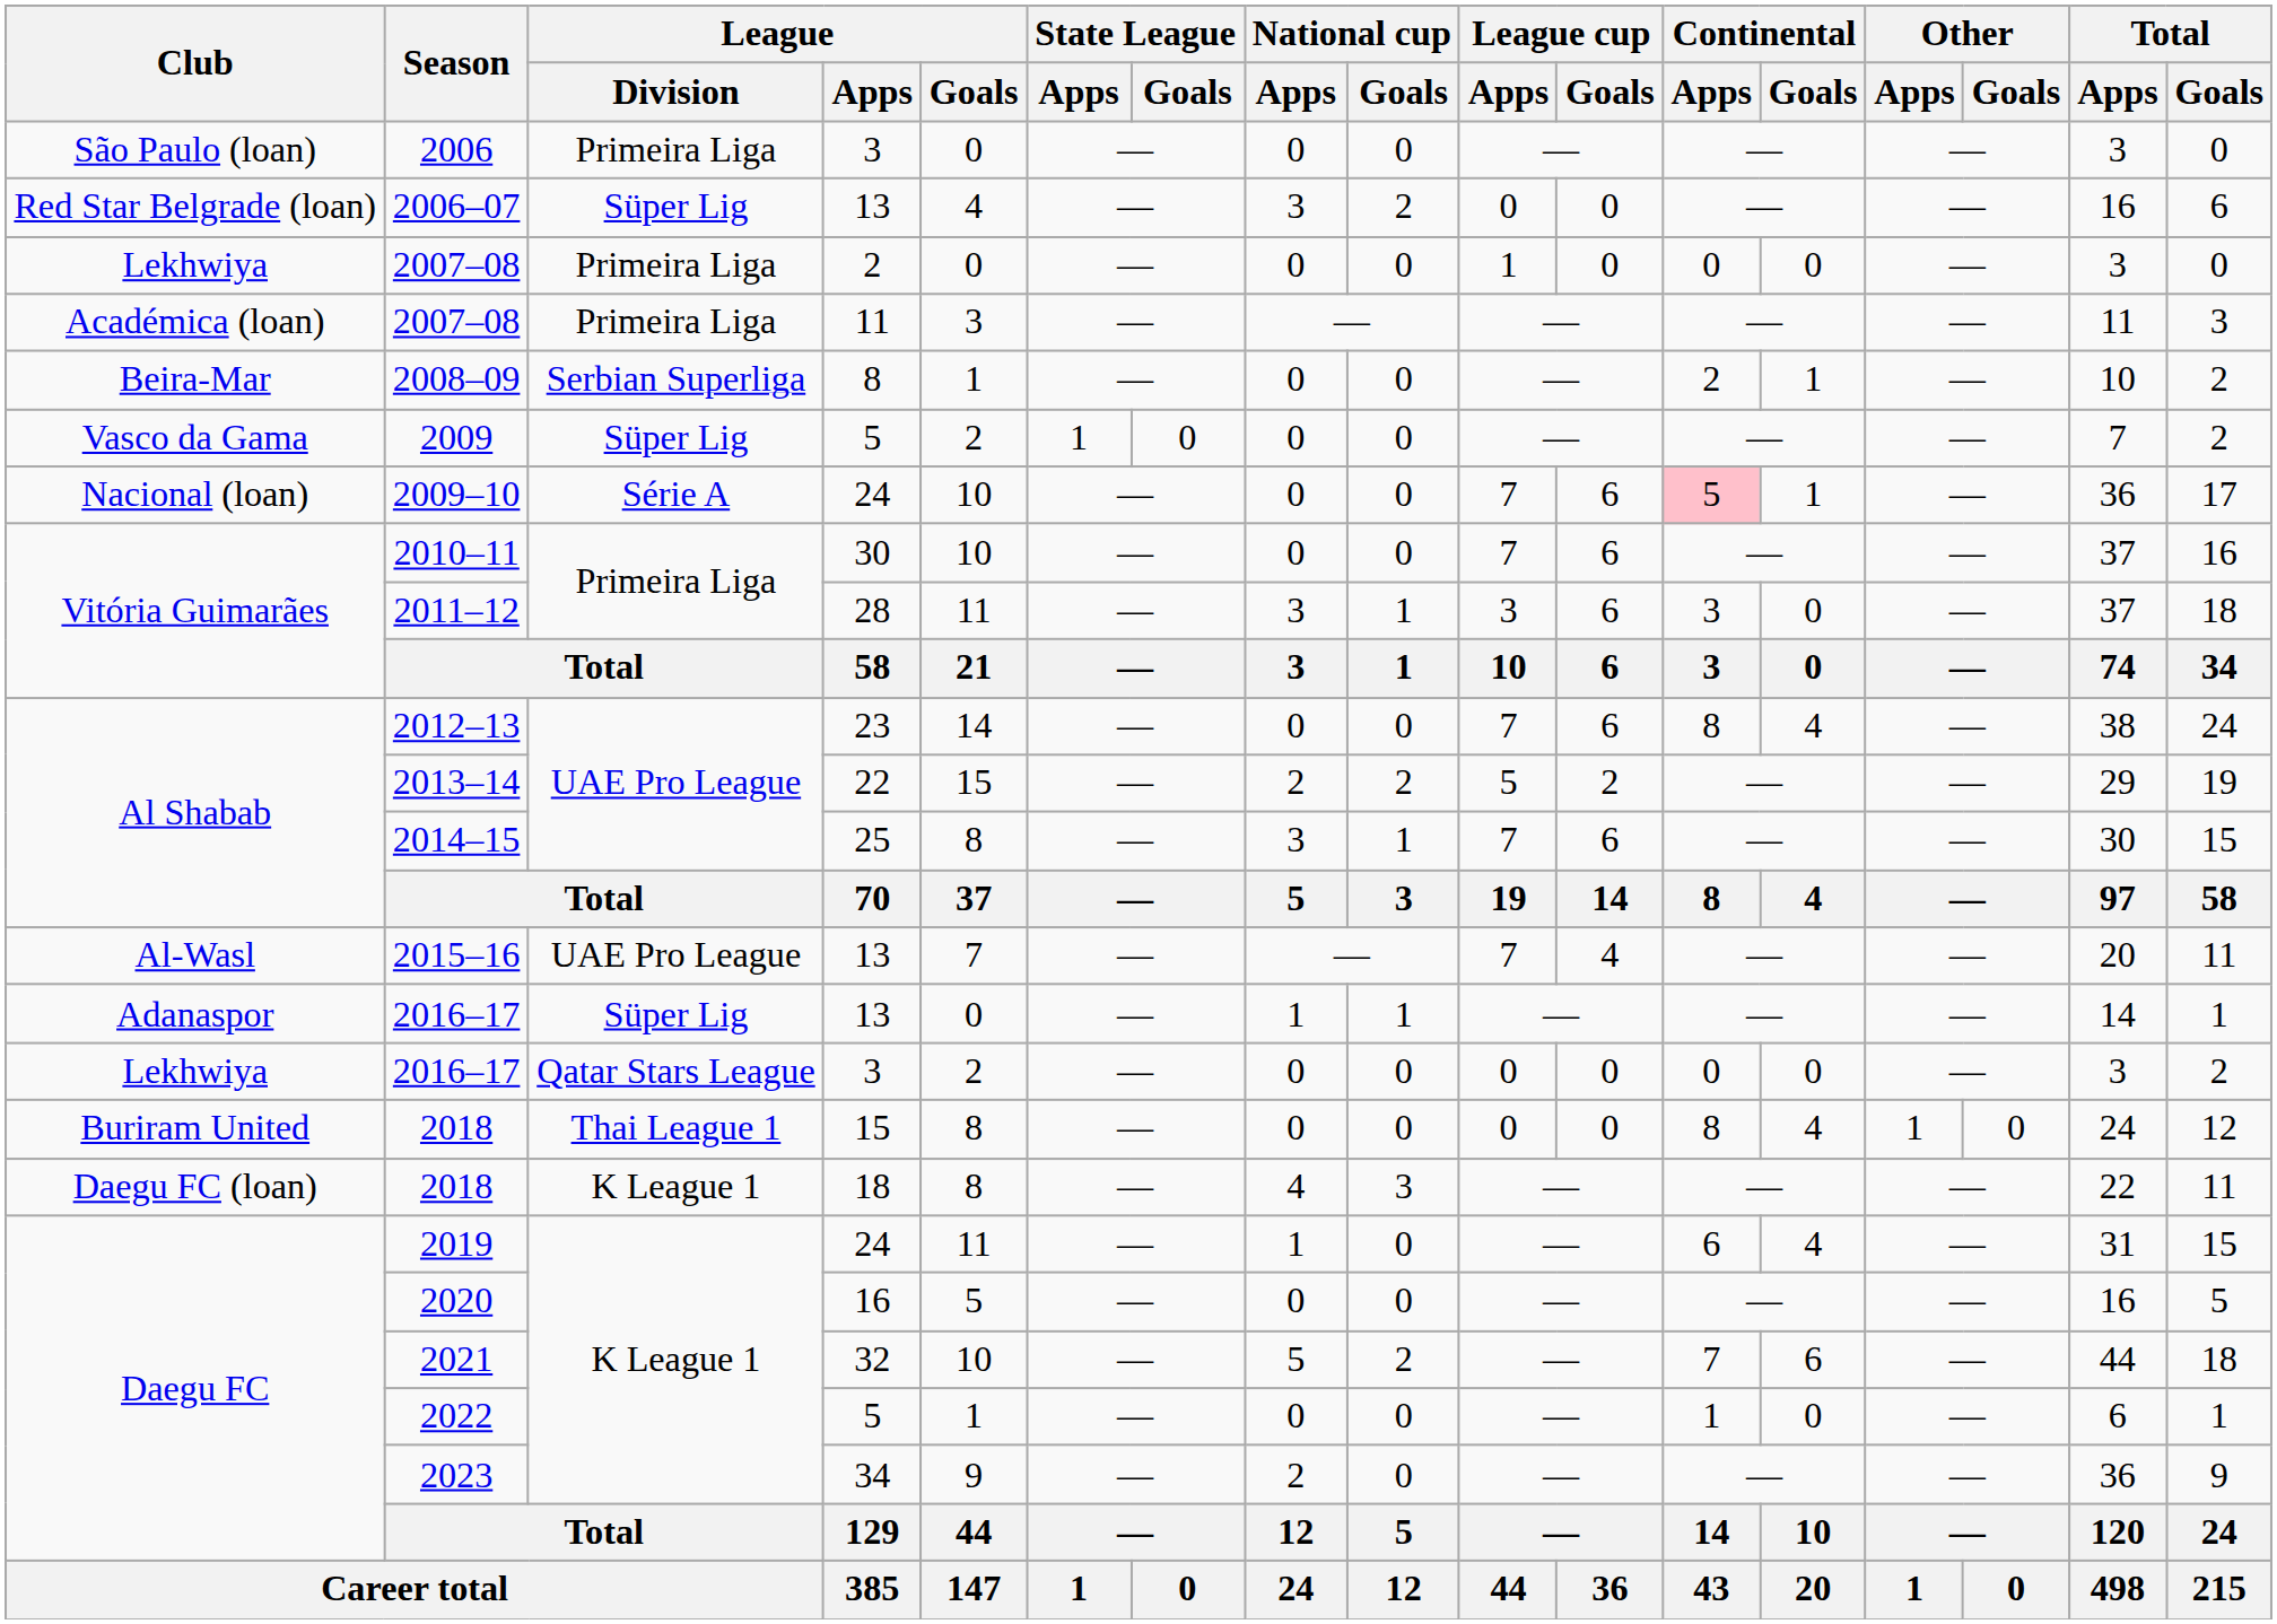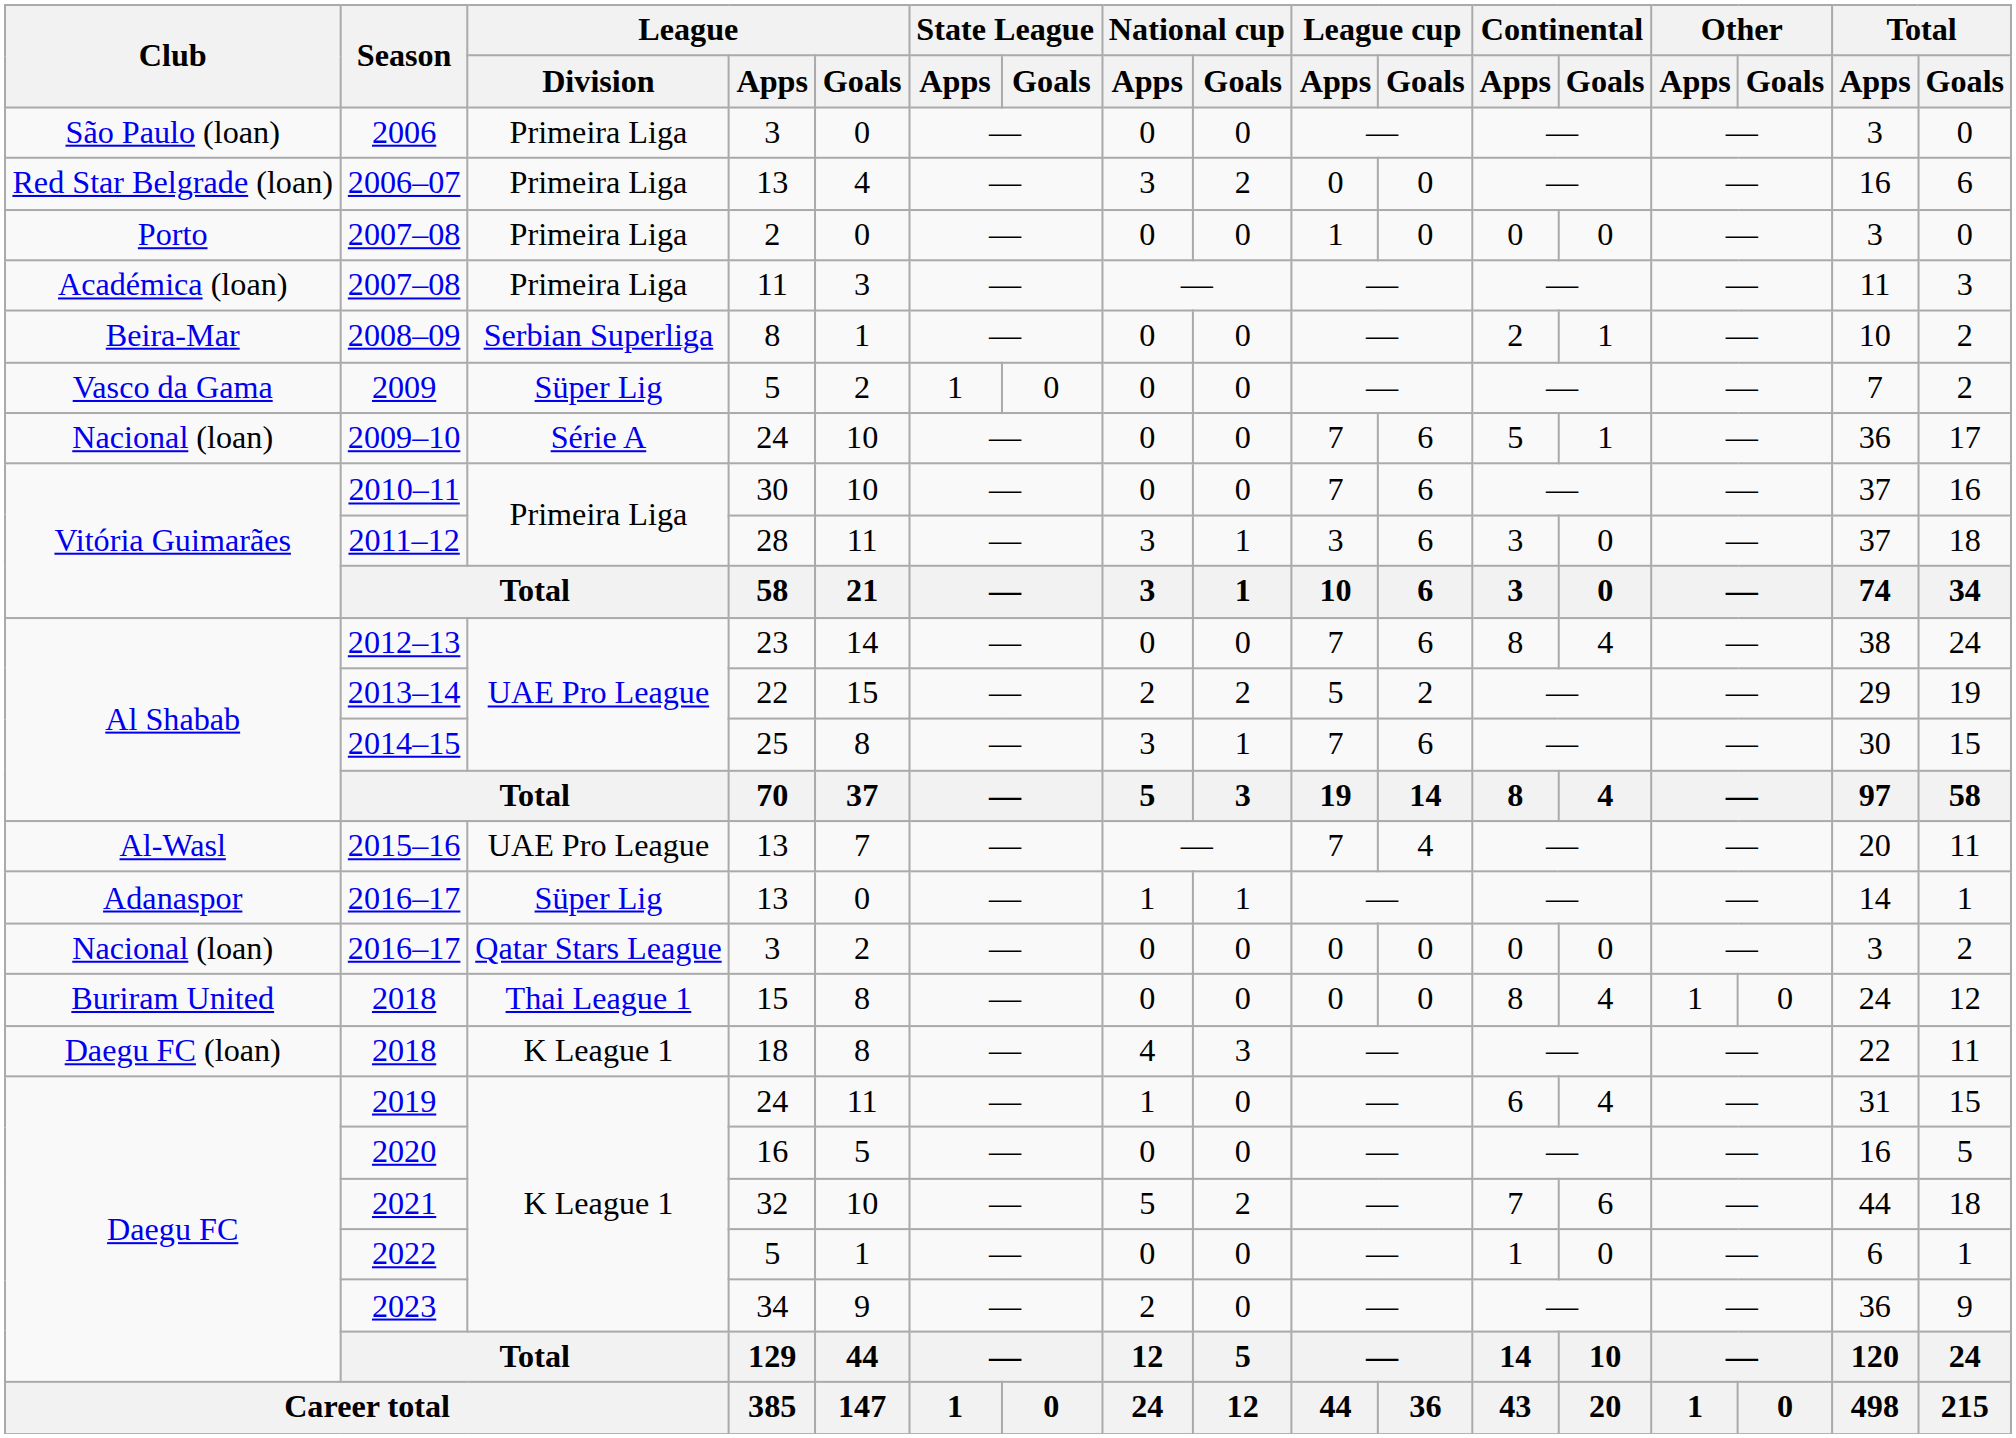2006–07 | League / Division: Süper Lig -> Primeira Liga
2007–08 / 2 | Club: Lekhwiya -> Porto
2009–10 | Continental / Apps: pink background -> no background
2016–17 / 3 | Club: Lekhwiya -> Nacional (loan)
